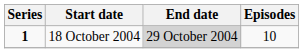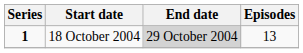18 October 2004 | Episodes: 10 -> 13
